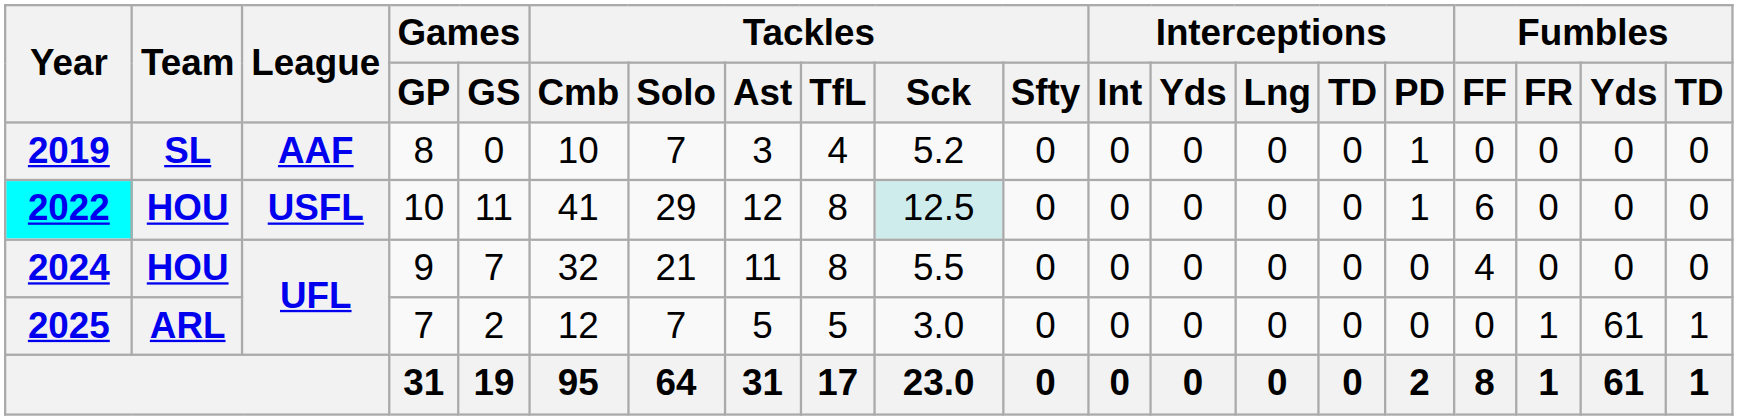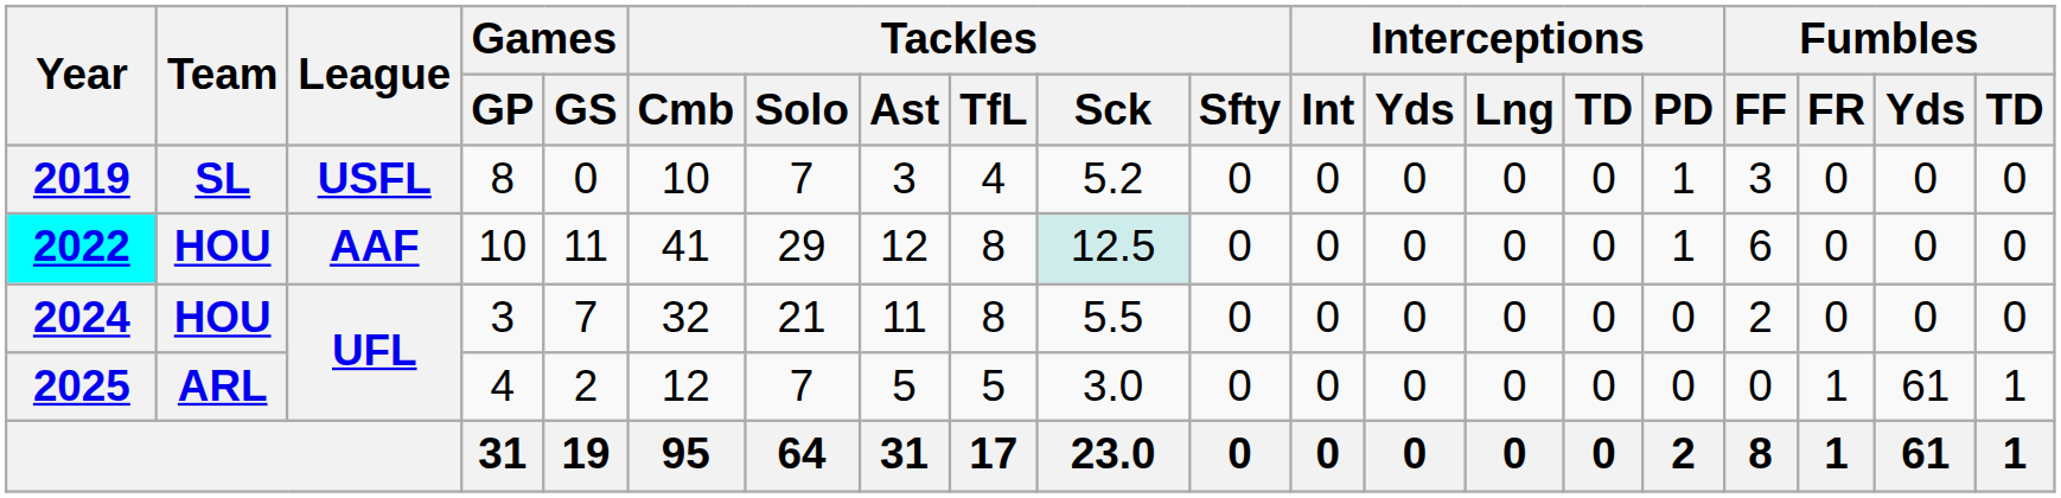2019 | League: AAF -> USFL
2019 | Fumbles / FF: 0 -> 3
2022 | League: USFL -> AAF
2024 | Games / GP: 9 -> 3
2024 | Fumbles / FF: 4 -> 2
2025 | Games / GP: 7 -> 4
